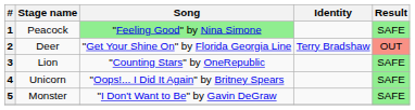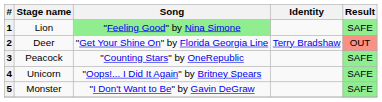1 | Stage name: Peacock -> Lion
3 | Stage name: Lion -> Peacock
